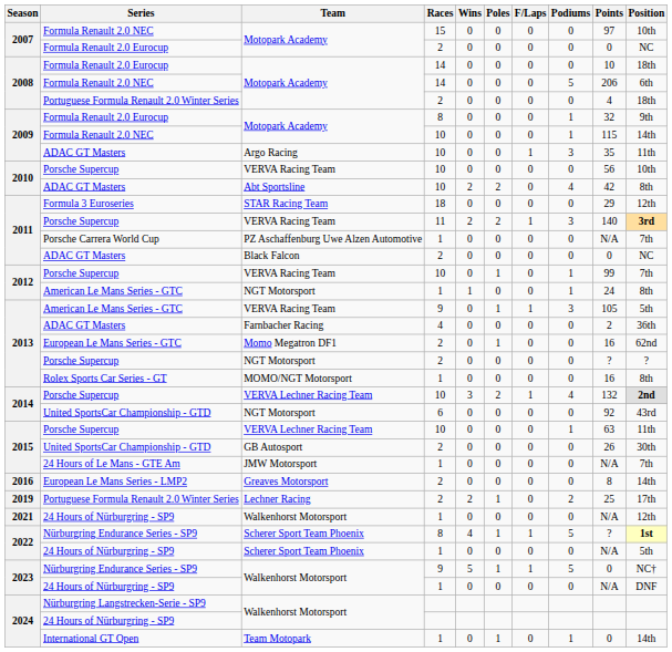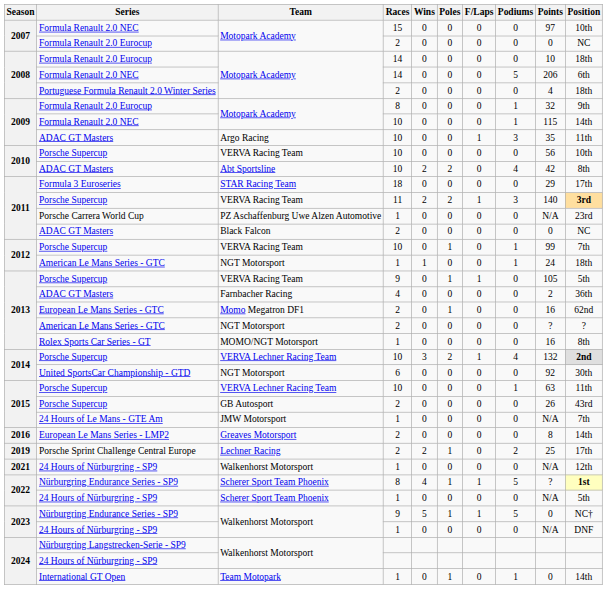STAR Racing Team | Position: 12th -> 17th
PZ Aschaffenburg Uwe Alzen Automotive | Position: 7th -> 23rd
NGT Motorsport / 1 | Position: 8th -> 18th
VERVA Racing Team / 9 | Series: American Le Mans Series - GTC -> Porsche Supercup
VERVA Racing Team / 9 | Podiums: 3 -> 0
NGT Motorsport / 2 | Series: Porsche Supercup -> American Le Mans Series - GTC
NGT Motorsport / 6 | Position: 43rd -> 30th
GB Autosport | Series: United SportsCar Championship - GTD -> Porsche Supercup
GB Autosport | Position: 30th -> 43rd
Lechner Racing | Series: Portuguese Formula Renault 2.0 Winter Series -> Porsche Sprint Challenge Central Europe
